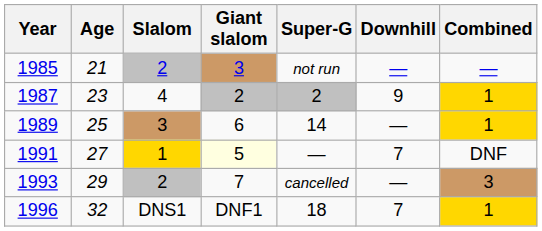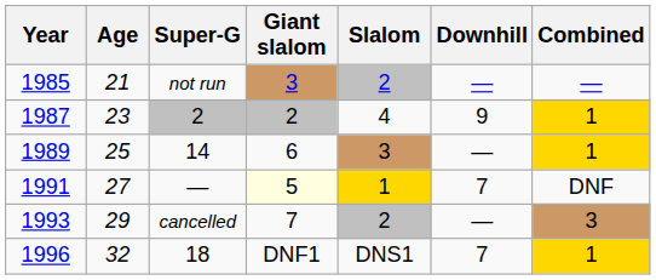columns swapped: Slalom <-> Super-G
